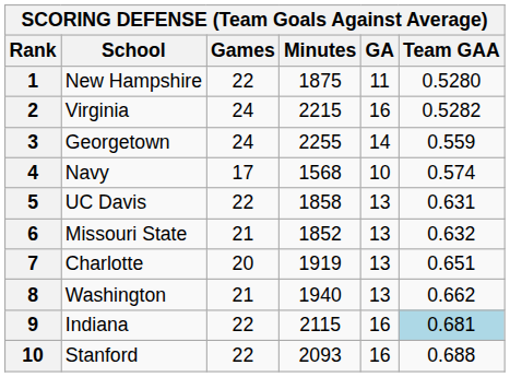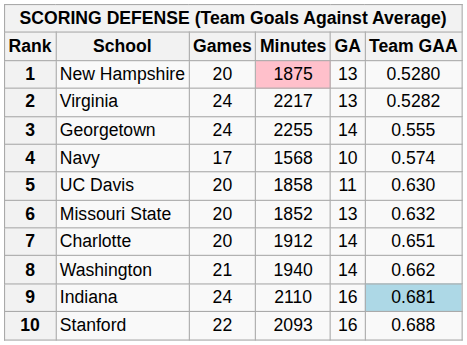New Hampshire | Games: 22 -> 20
New Hampshire | Minutes: no background -> pink background
New Hampshire | GA: 11 -> 13
Virginia | Minutes: 2215 -> 2217
Virginia | GA: 16 -> 13
Georgetown | Team GAA: 0.559 -> 0.555
UC Davis | Games: 22 -> 20
UC Davis | GA: 13 -> 11
UC Davis | Team GAA: 0.631 -> 0.630
Missouri State | Games: 21 -> 20
Charlotte | Minutes: 1919 -> 1912
Charlotte | GA: 13 -> 14
Washington | GA: 13 -> 14
Indiana | Games: 22 -> 24
Indiana | Minutes: 2115 -> 2110
